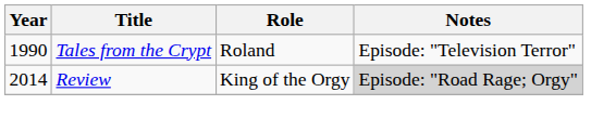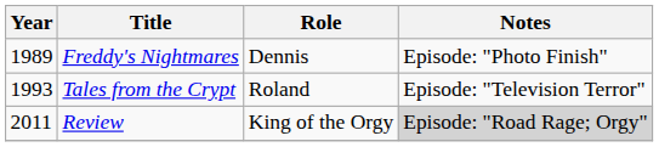+ row: 1989 | Freddy's Nightmares | Dennis | Episode: "Photo Finish"
Tales from the Crypt | Year: 1990 -> 1993
Review | Year: 2014 -> 2011
